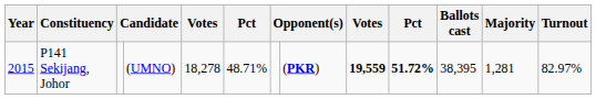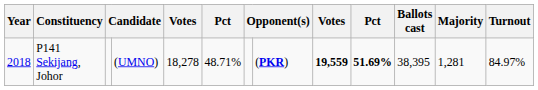P141 Sekijang, Johor | Year: 2015 -> 2018
P141 Sekijang, Johor | column 10: 51.72% -> 51.69%
P141 Sekijang, Johor | Turnout: 82.97% -> 84.97%
